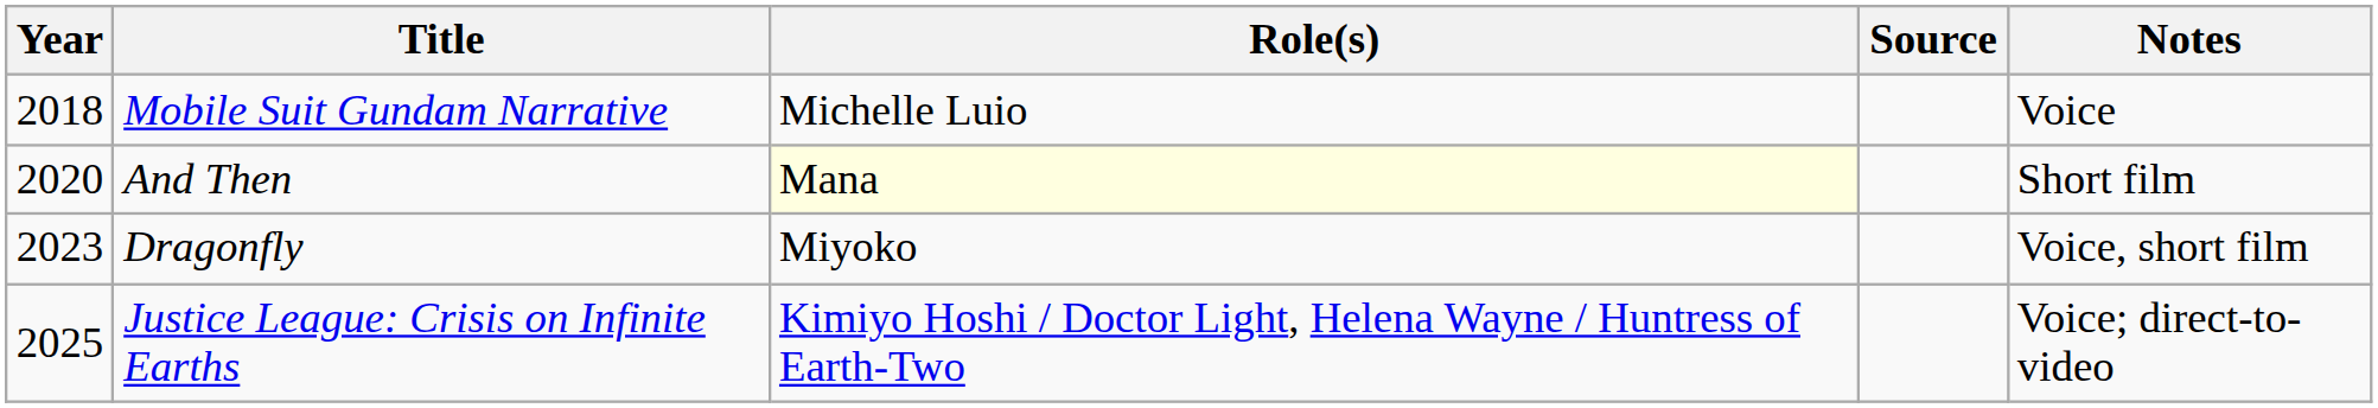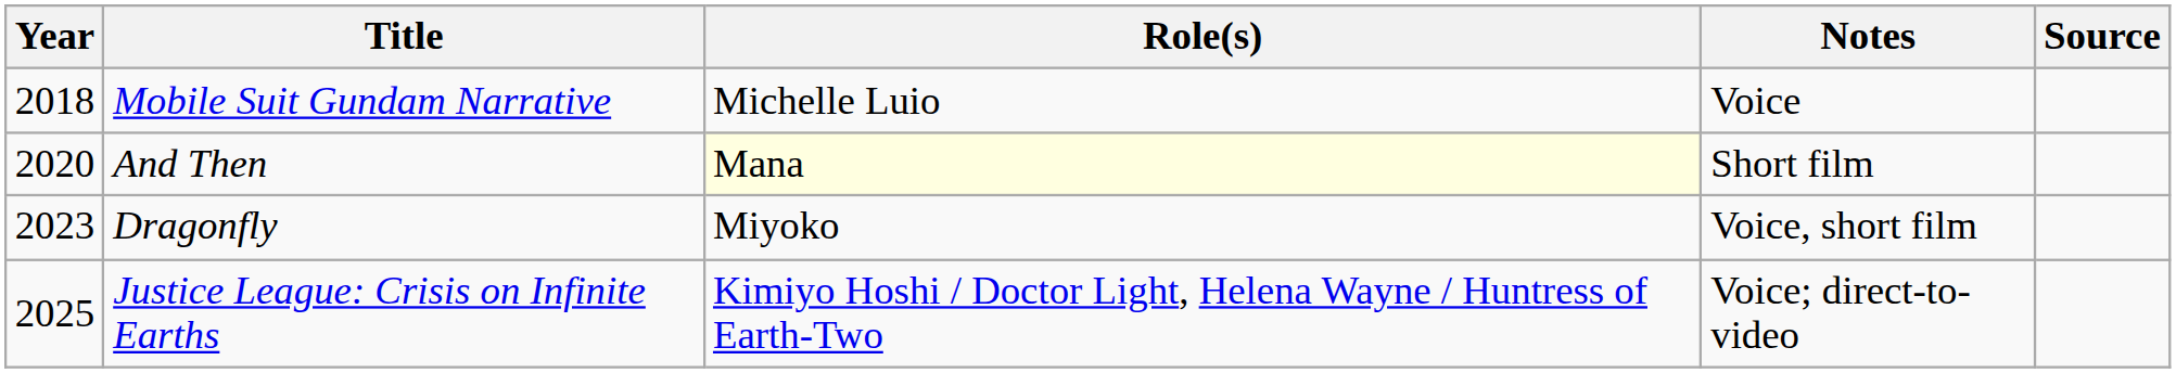columns swapped: Notes <-> Source
